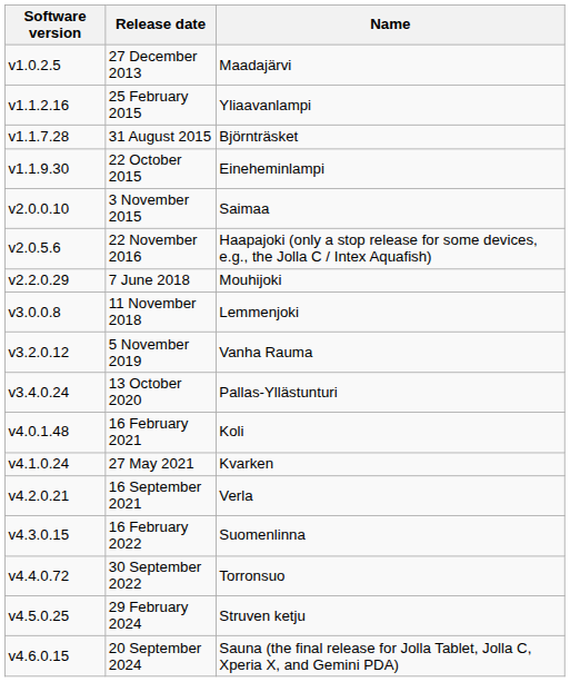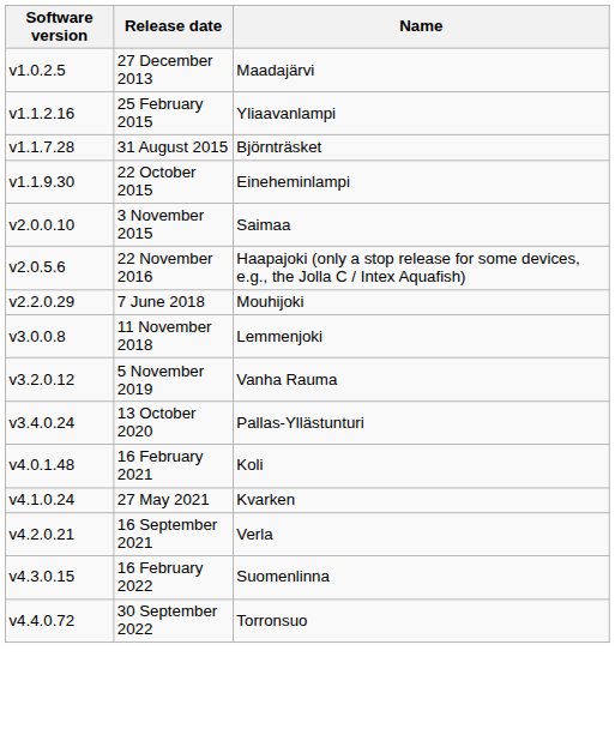- row: v4.5.0.25 | 29 February 2024 | Struven ketju
- row: v4.6.0.15 | 20 September 2024 | Sauna (the final release for Jolla Tablet, Jolla C, Xperia X, and Gemini PDA)
